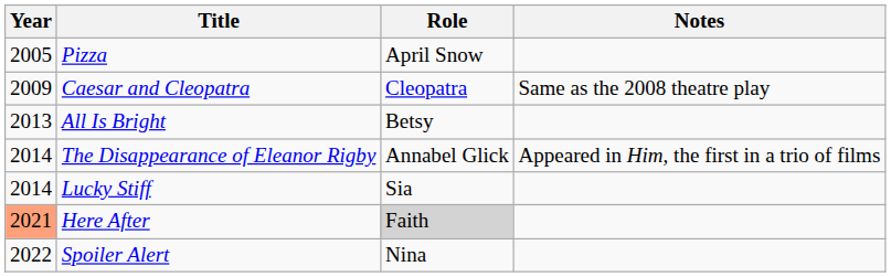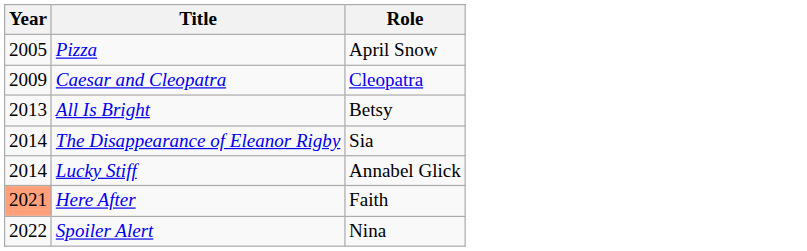- column: Notes | Same as the 2008 theatre play | Appeared in Him, the first in a trio of films
The Disappearance of Eleanor Rigby | Role: Annabel Glick -> Sia
Lucky Stiff | Role: Sia -> Annabel Glick
Here After | Role: lightgrey background -> no background
